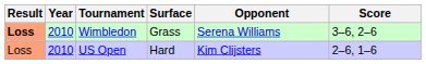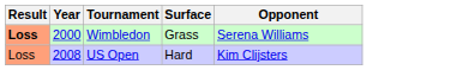- column: Score | 3–6, 2–6 | 2–6, 1–6
Wimbledon | Year: 2010 -> 2000
US Open | Year: 2010 -> 2008
